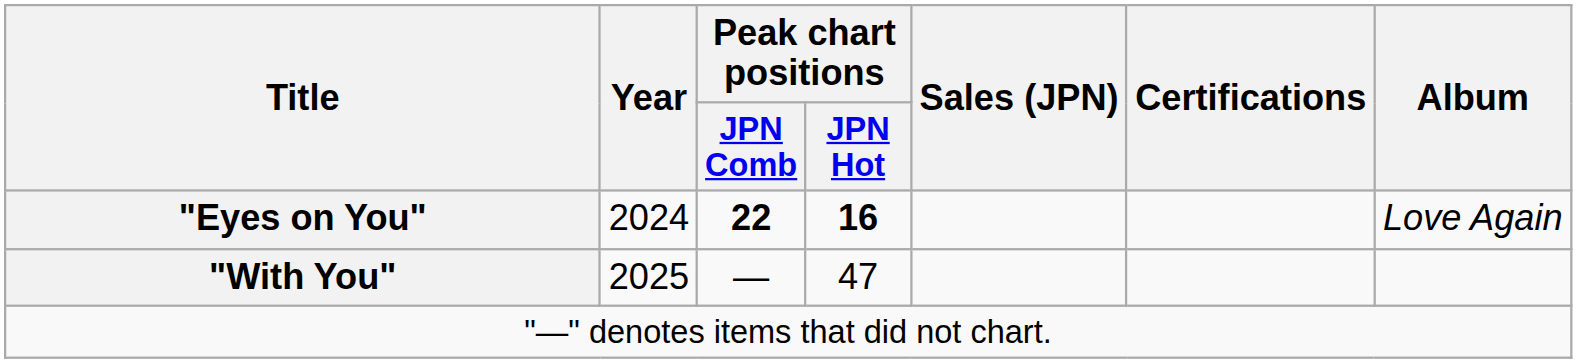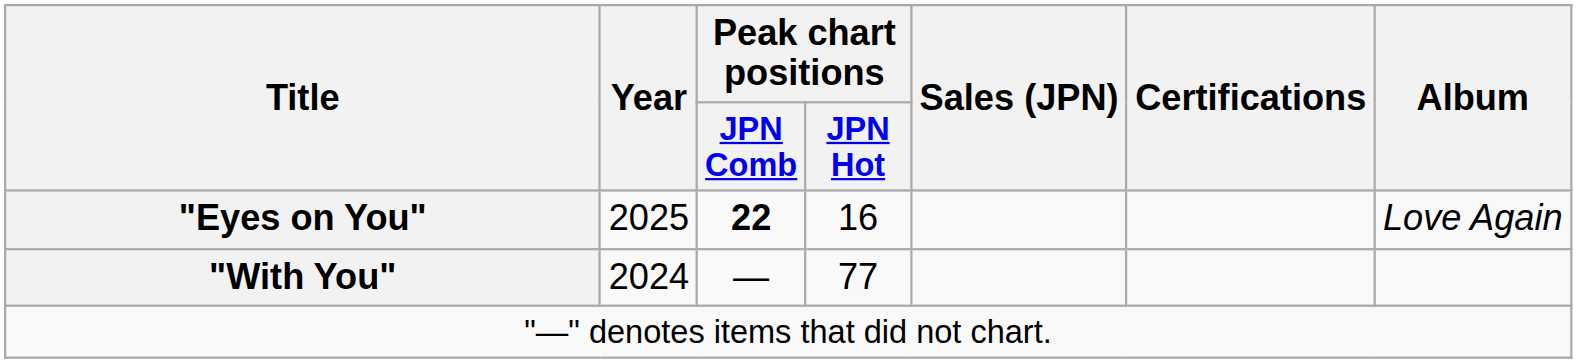"Eyes on You" | Year: 2024 -> 2025
"Eyes on You" | Peak chart positions / JPN Hot: bold -> normal
"With You" | Year: 2025 -> 2024
"With You" | Peak chart positions / JPN Hot: 47 -> 77
